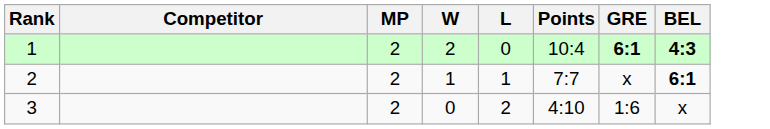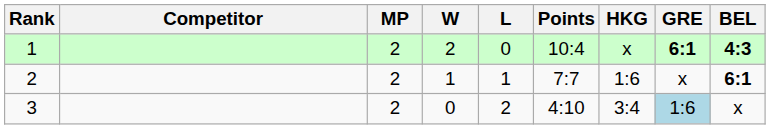+ column: HKG | x | 1:6 | 3:4
3 | GRE: no background -> lightblue background
